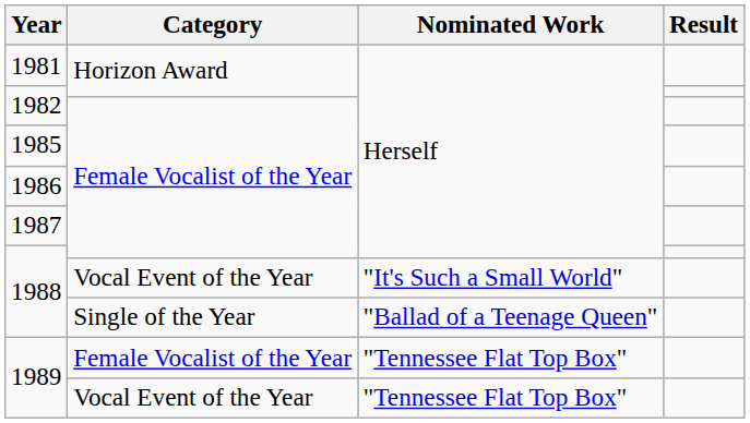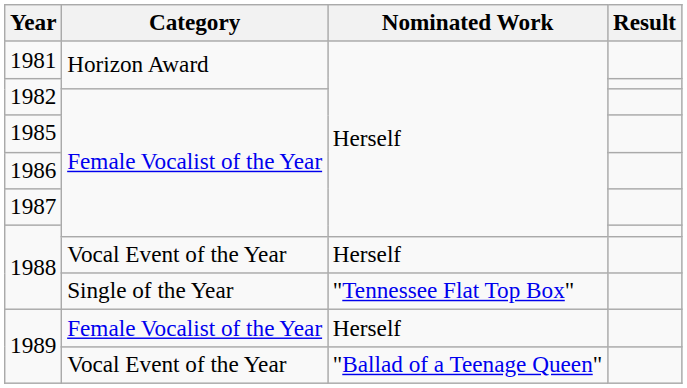1988 / Vocal Event of the Year | Nominated Work: "It's Such a Small World" -> Herself
1988 / Single of the Year | Nominated Work: "Ballad of a Teenage Queen" -> "Tennessee Flat Top Box"
1989 / Female Vocalist of the Year | Nominated Work: "Tennessee Flat Top Box" -> Herself
1989 / Vocal Event of the Year | Nominated Work: "Tennessee Flat Top Box" -> "Ballad of a Teenage Queen"
